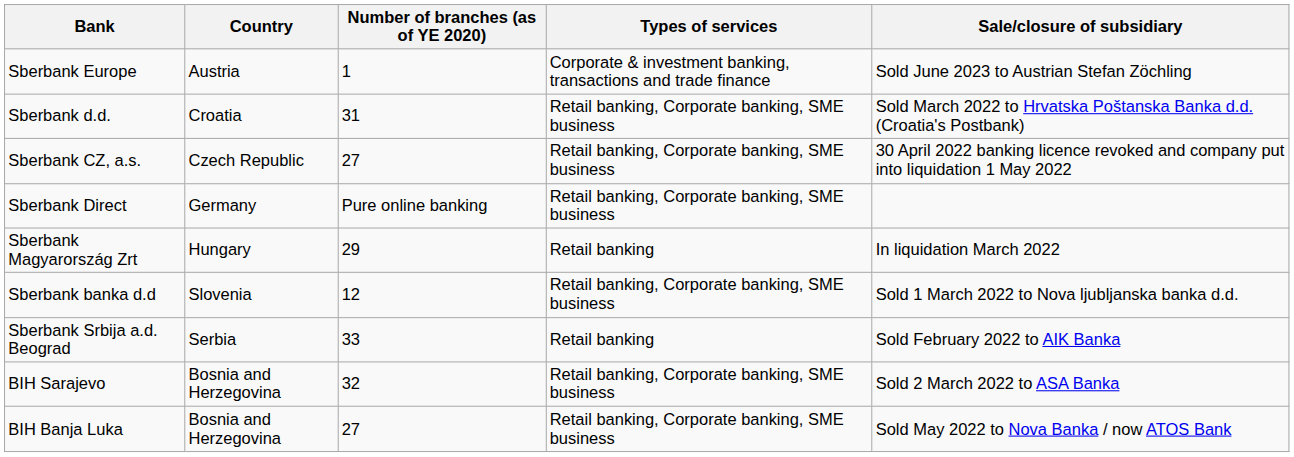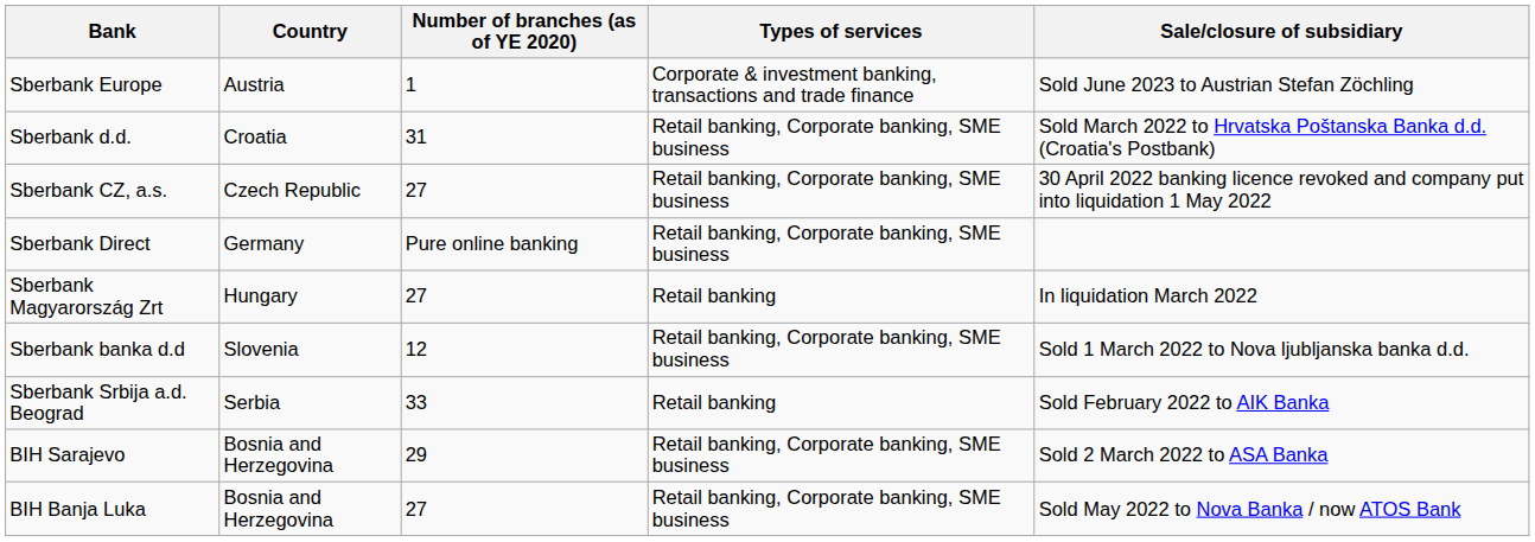Sberbank Magyarország Zrt | Number of branches (as of YE 2020): 29 -> 27
BIH Sarajevo | Number of branches (as of YE 2020): 32 -> 29
